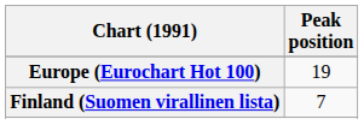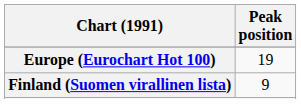Finland (Suomen virallinen lista) | Peak position: 7 -> 9
